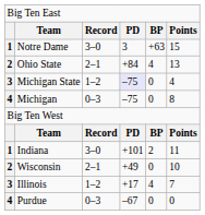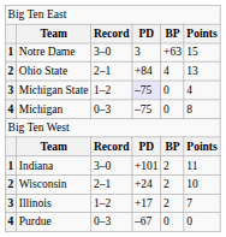Wisconsin | column 4: +49 -> +24
Wisconsin | column 5: 0 -> 2
Illinois | column 5: 4 -> 2
